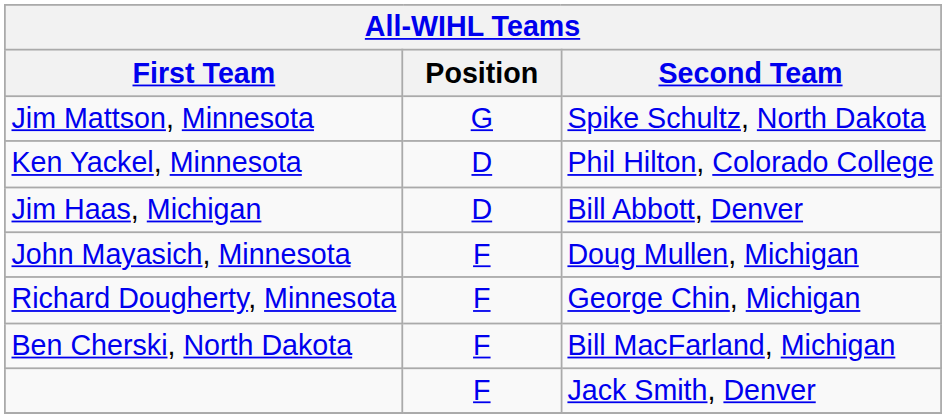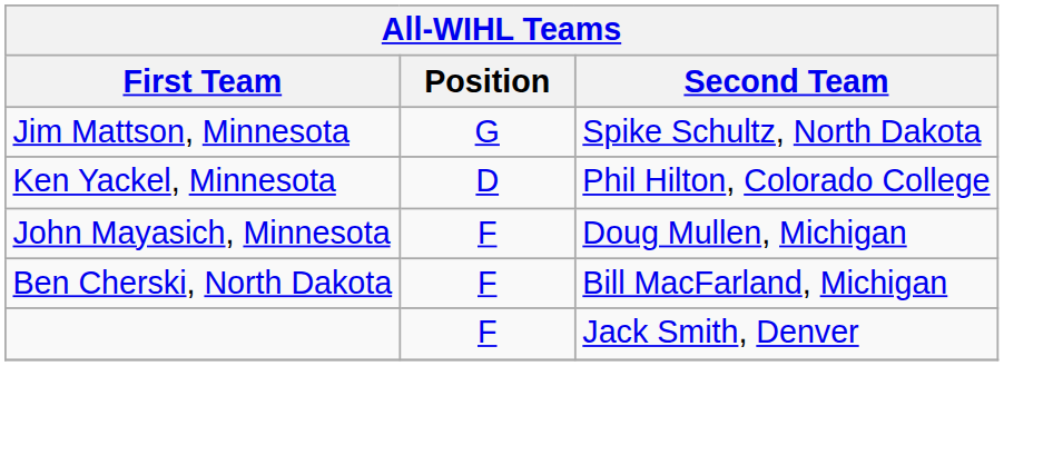- row: Jim Haas, Michigan | D | Bill Abbott, Denver
- row: Richard Dougherty, Minnesota | F | George Chin, Michigan
